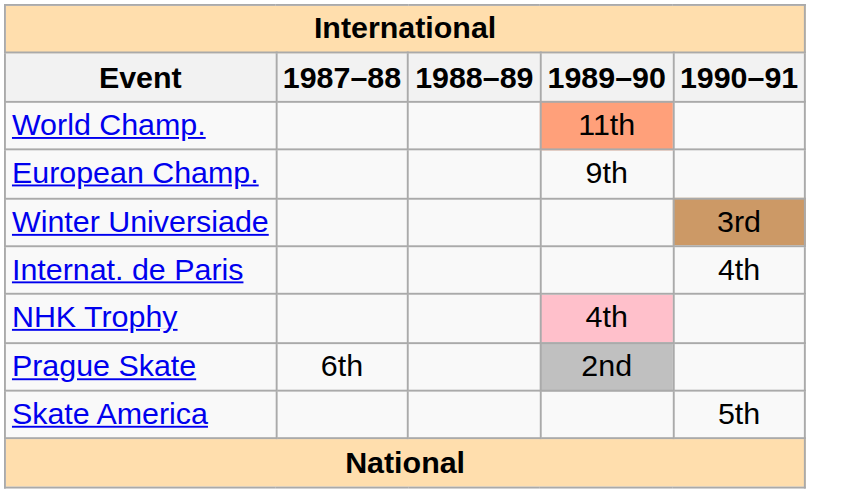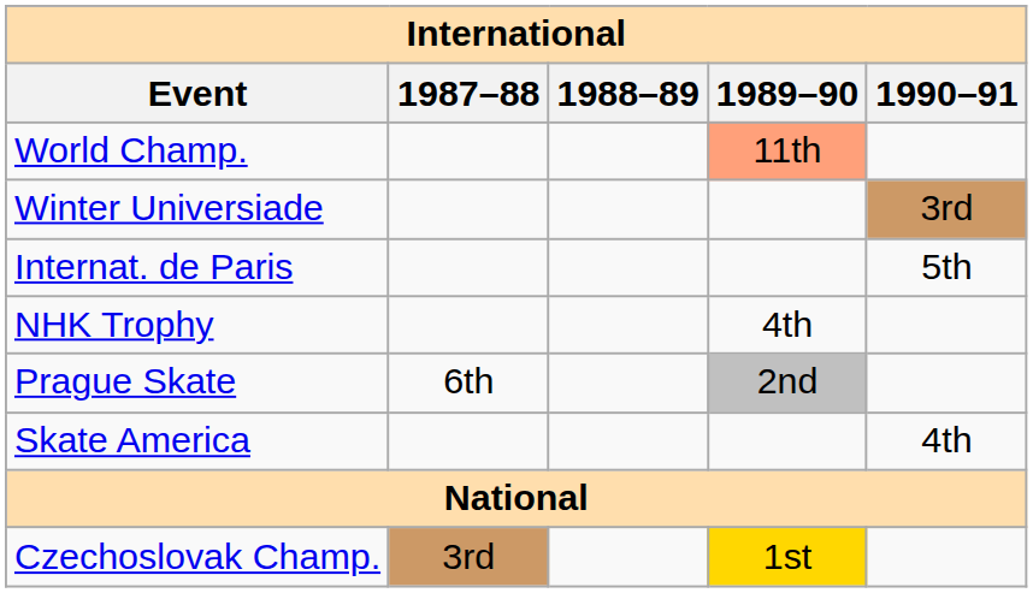- row: European Champ. | 9th
Internat. de Paris | 1990–91: 4th -> 5th
NHK Trophy | 1989–90: pink background -> no background
Skate America | 1990–91: 5th -> 4th
+ row: Czechoslovak Champ. | 3rd | 1st
